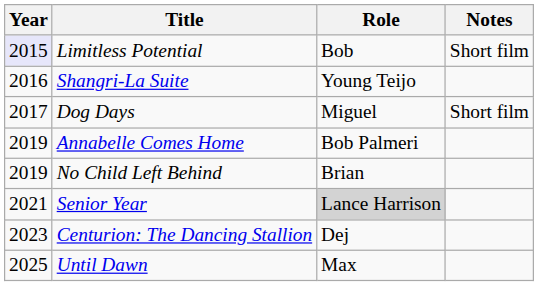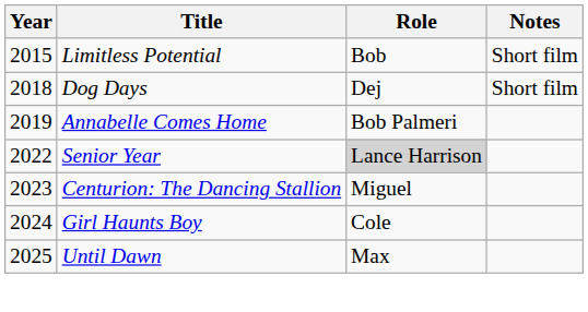Limitless Potential | Year: lavender background -> no background
- row: 2016 | Shangri-La Suite | Young Teijo
Dog Days | Year: 2017 -> 2018
Dog Days | Role: Miguel -> Dej
- row: 2019 | No Child Left Behind | Brian
Senior Year | Year: 2021 -> 2022
Centurion: The Dancing Stallion | Role: Dej -> Miguel
+ row: 2024 | Girl Haunts Boy | Cole
